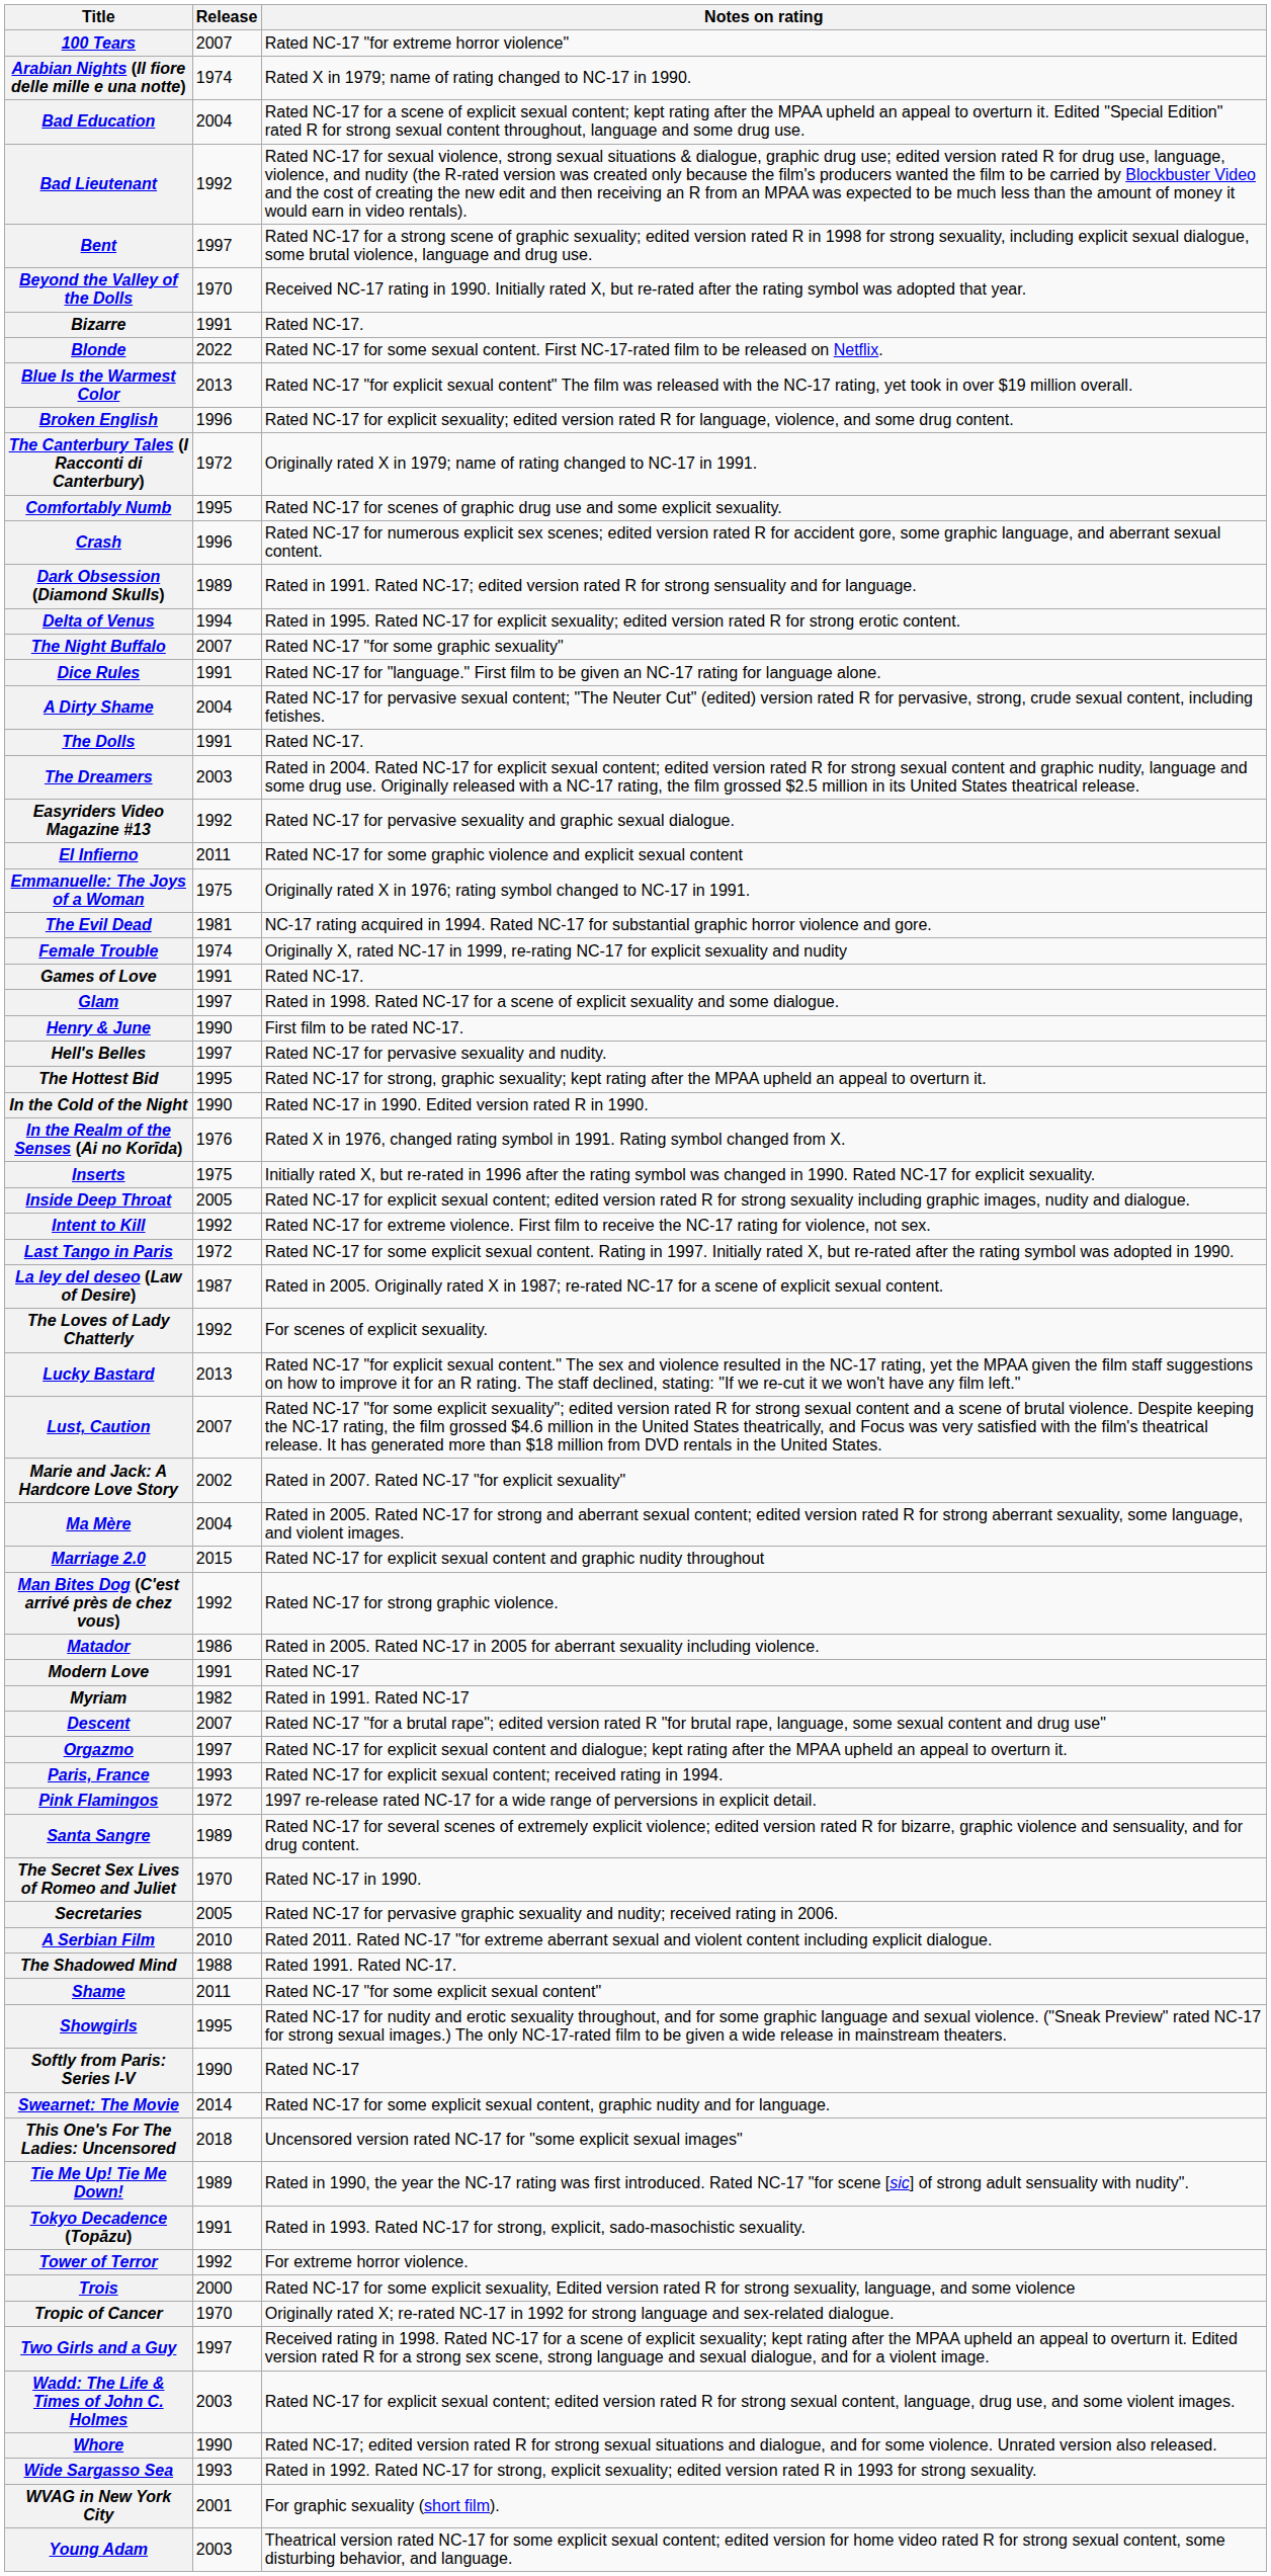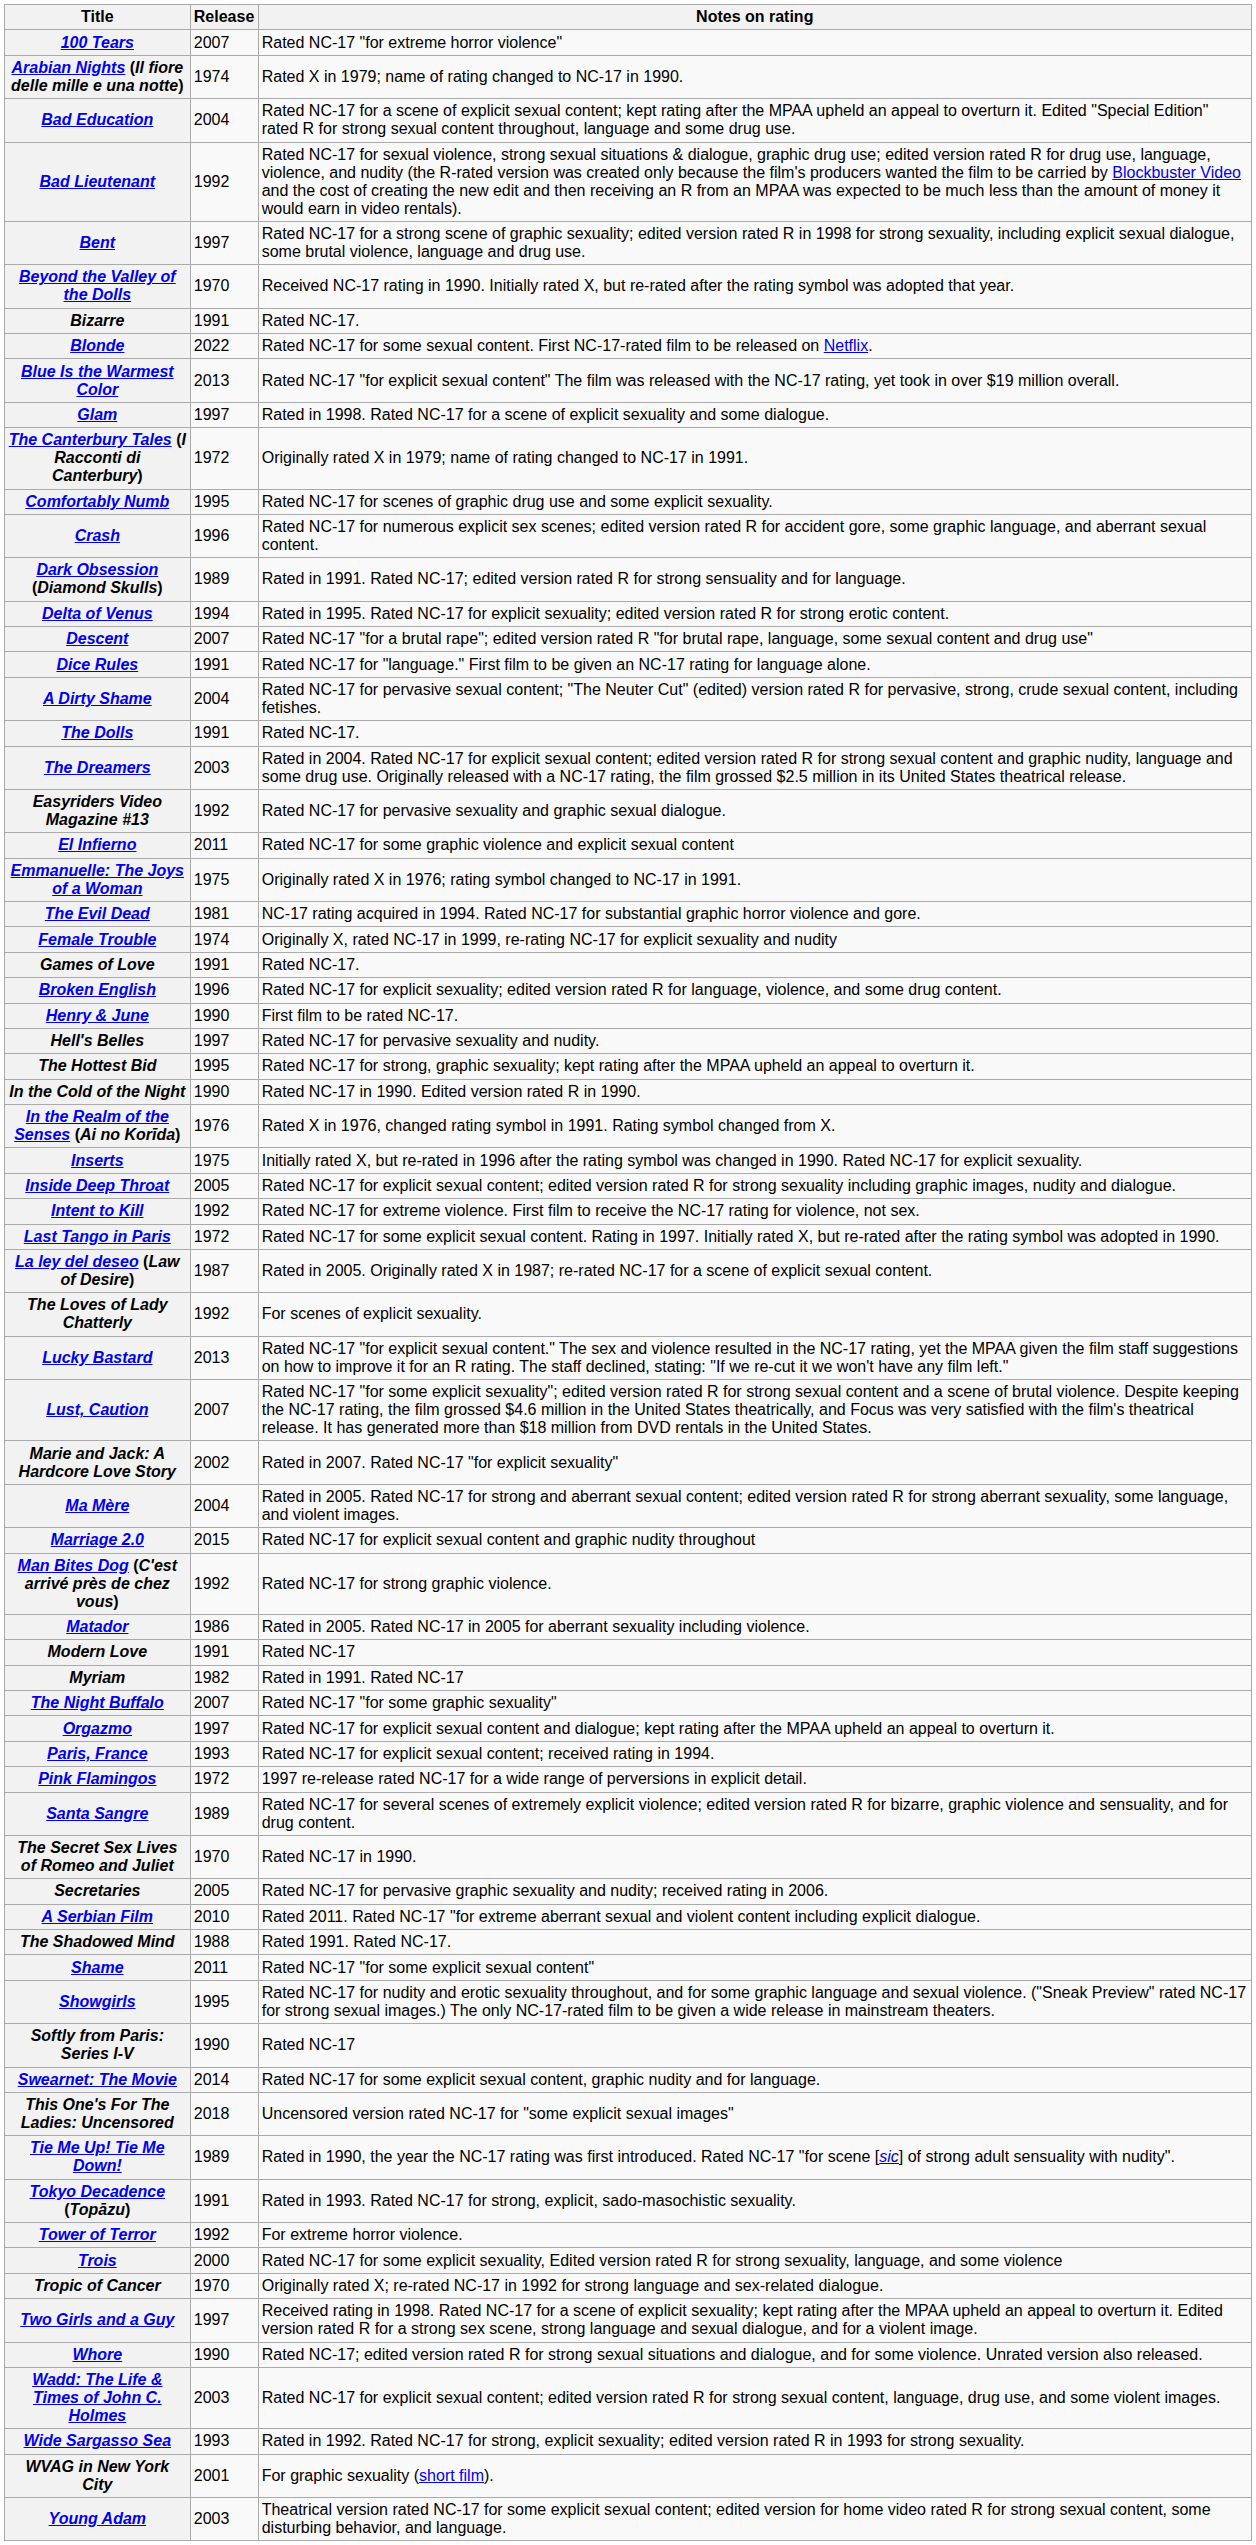rows swapped: Broken English <-> Glam
rows swapped: Descent <-> The Night Buffalo
rows swapped: Wadd: The Life & Times of John C. Holmes <-> Whore
